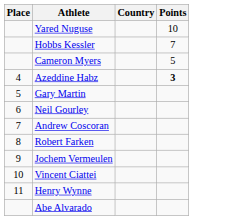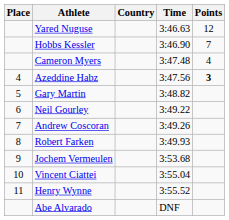+ column: Time | 3:46.63 | 3:46.90 | 3:47.48 | 3:47.56 | 3:48.82 | 3:49.22 | 3:49.26 | 3:49.93 | 3:53.68 | 3:55.04 | 3:55.52 | DNF
Yared Nuguse | Points: 10 -> 12
Cameron Myers | Points: 5 -> 4
